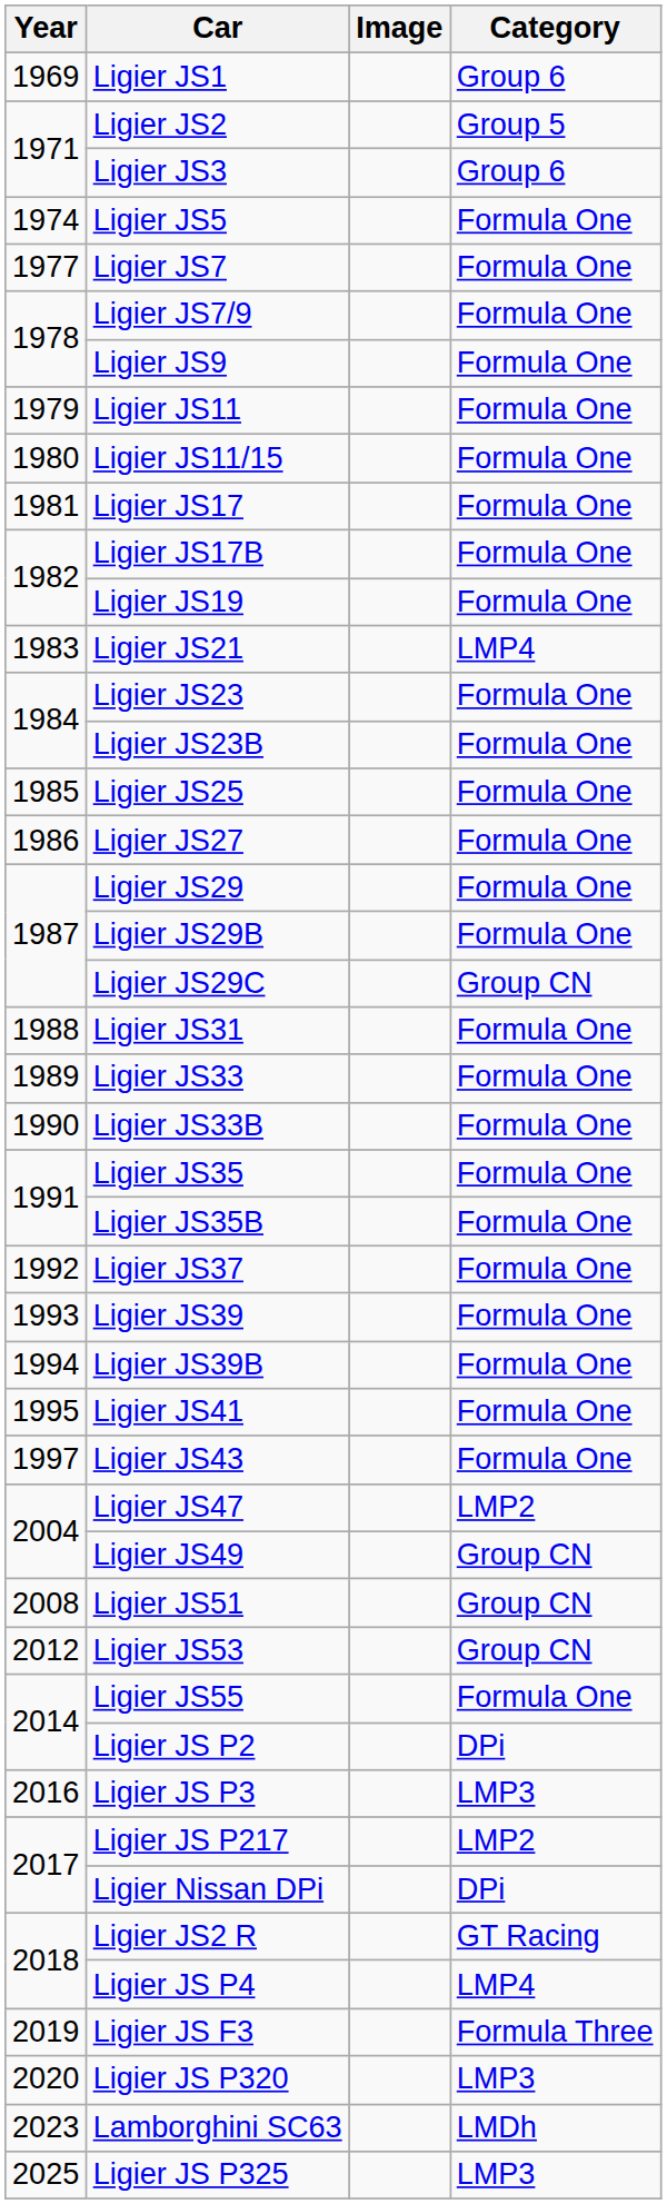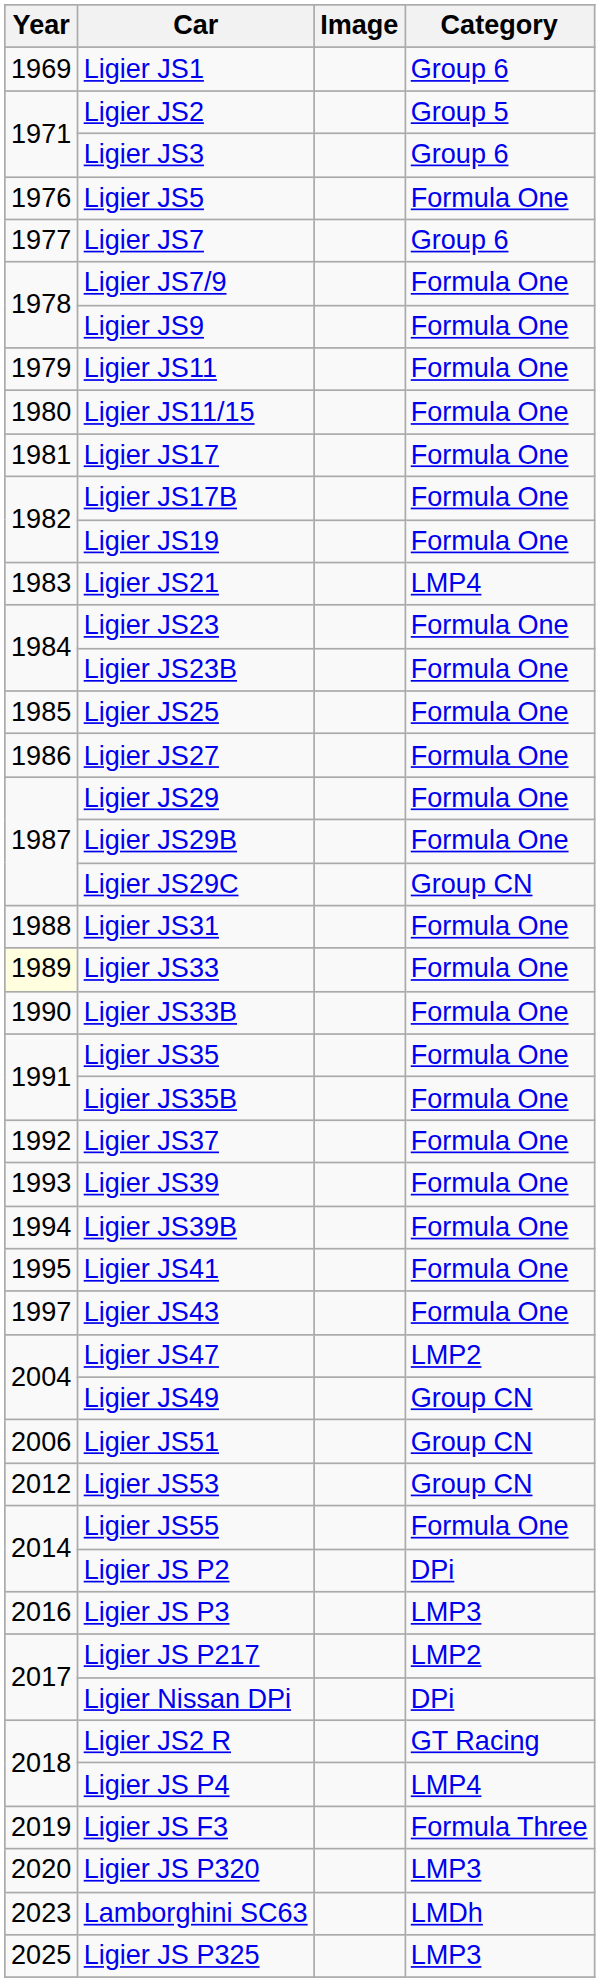Ligier JS5 | Year: 1974 -> 1976
Ligier JS7 | Category: Formula One -> Group 6
Ligier JS33 | Year: no background -> lightyellow background
Ligier JS51 | Year: 2008 -> 2006
